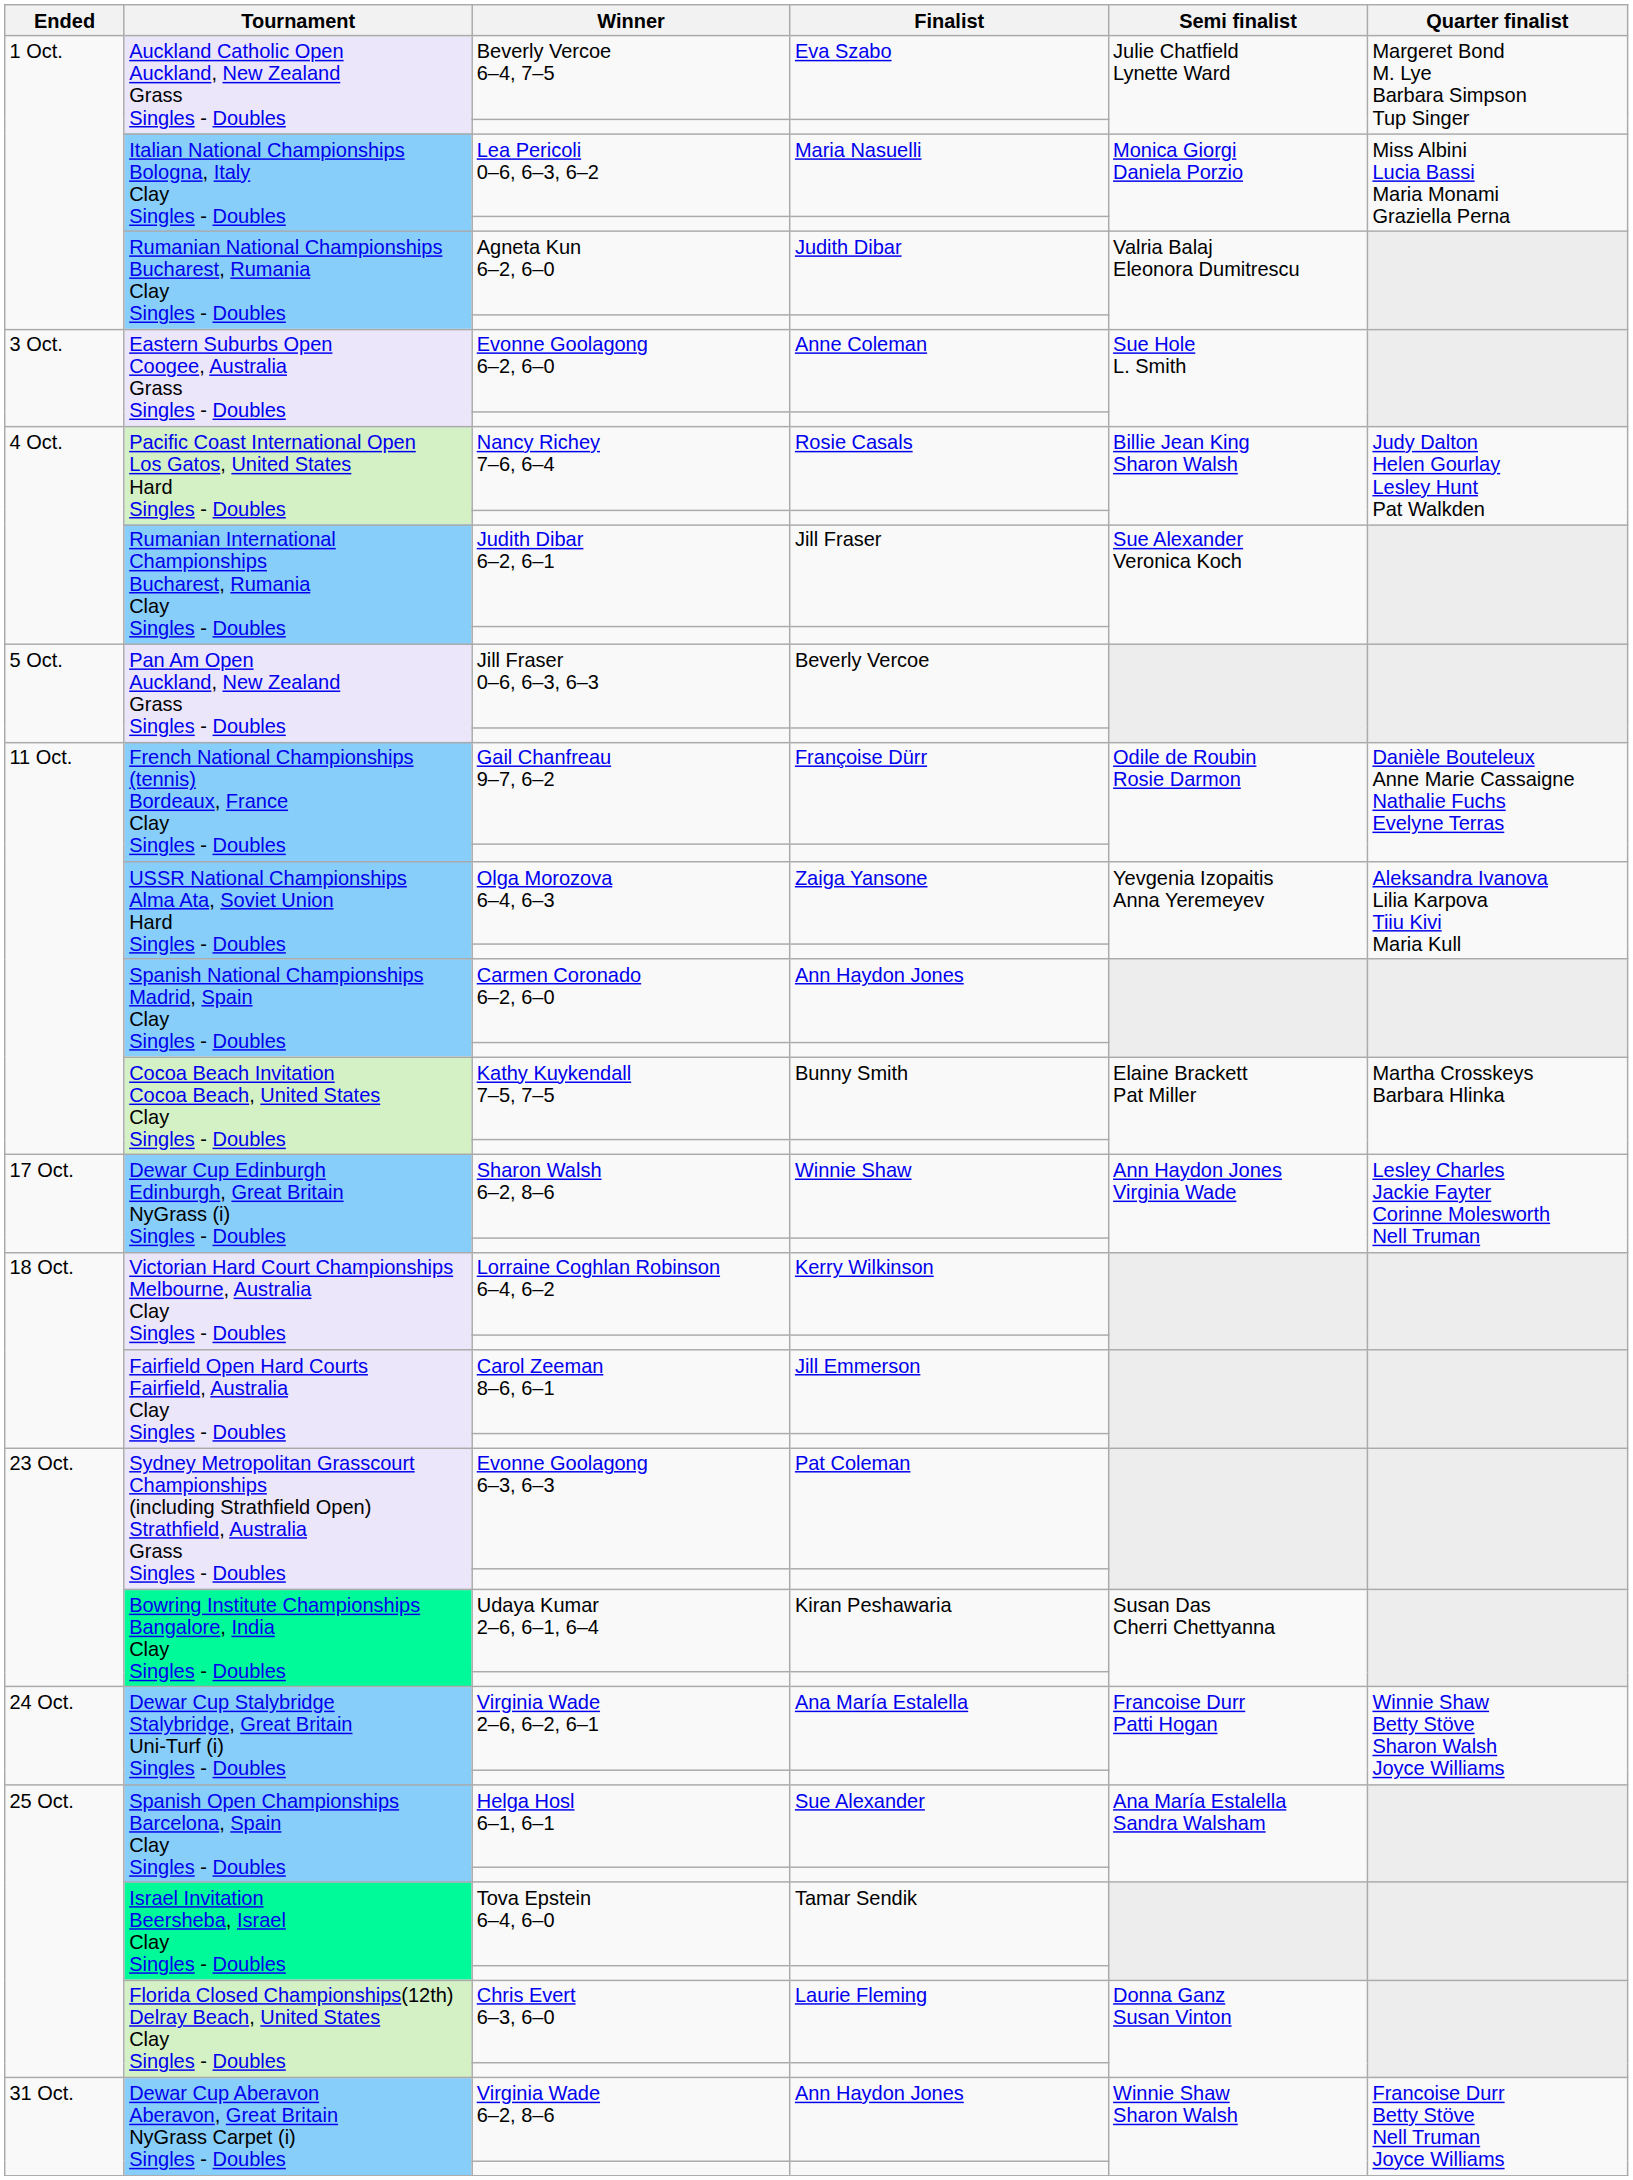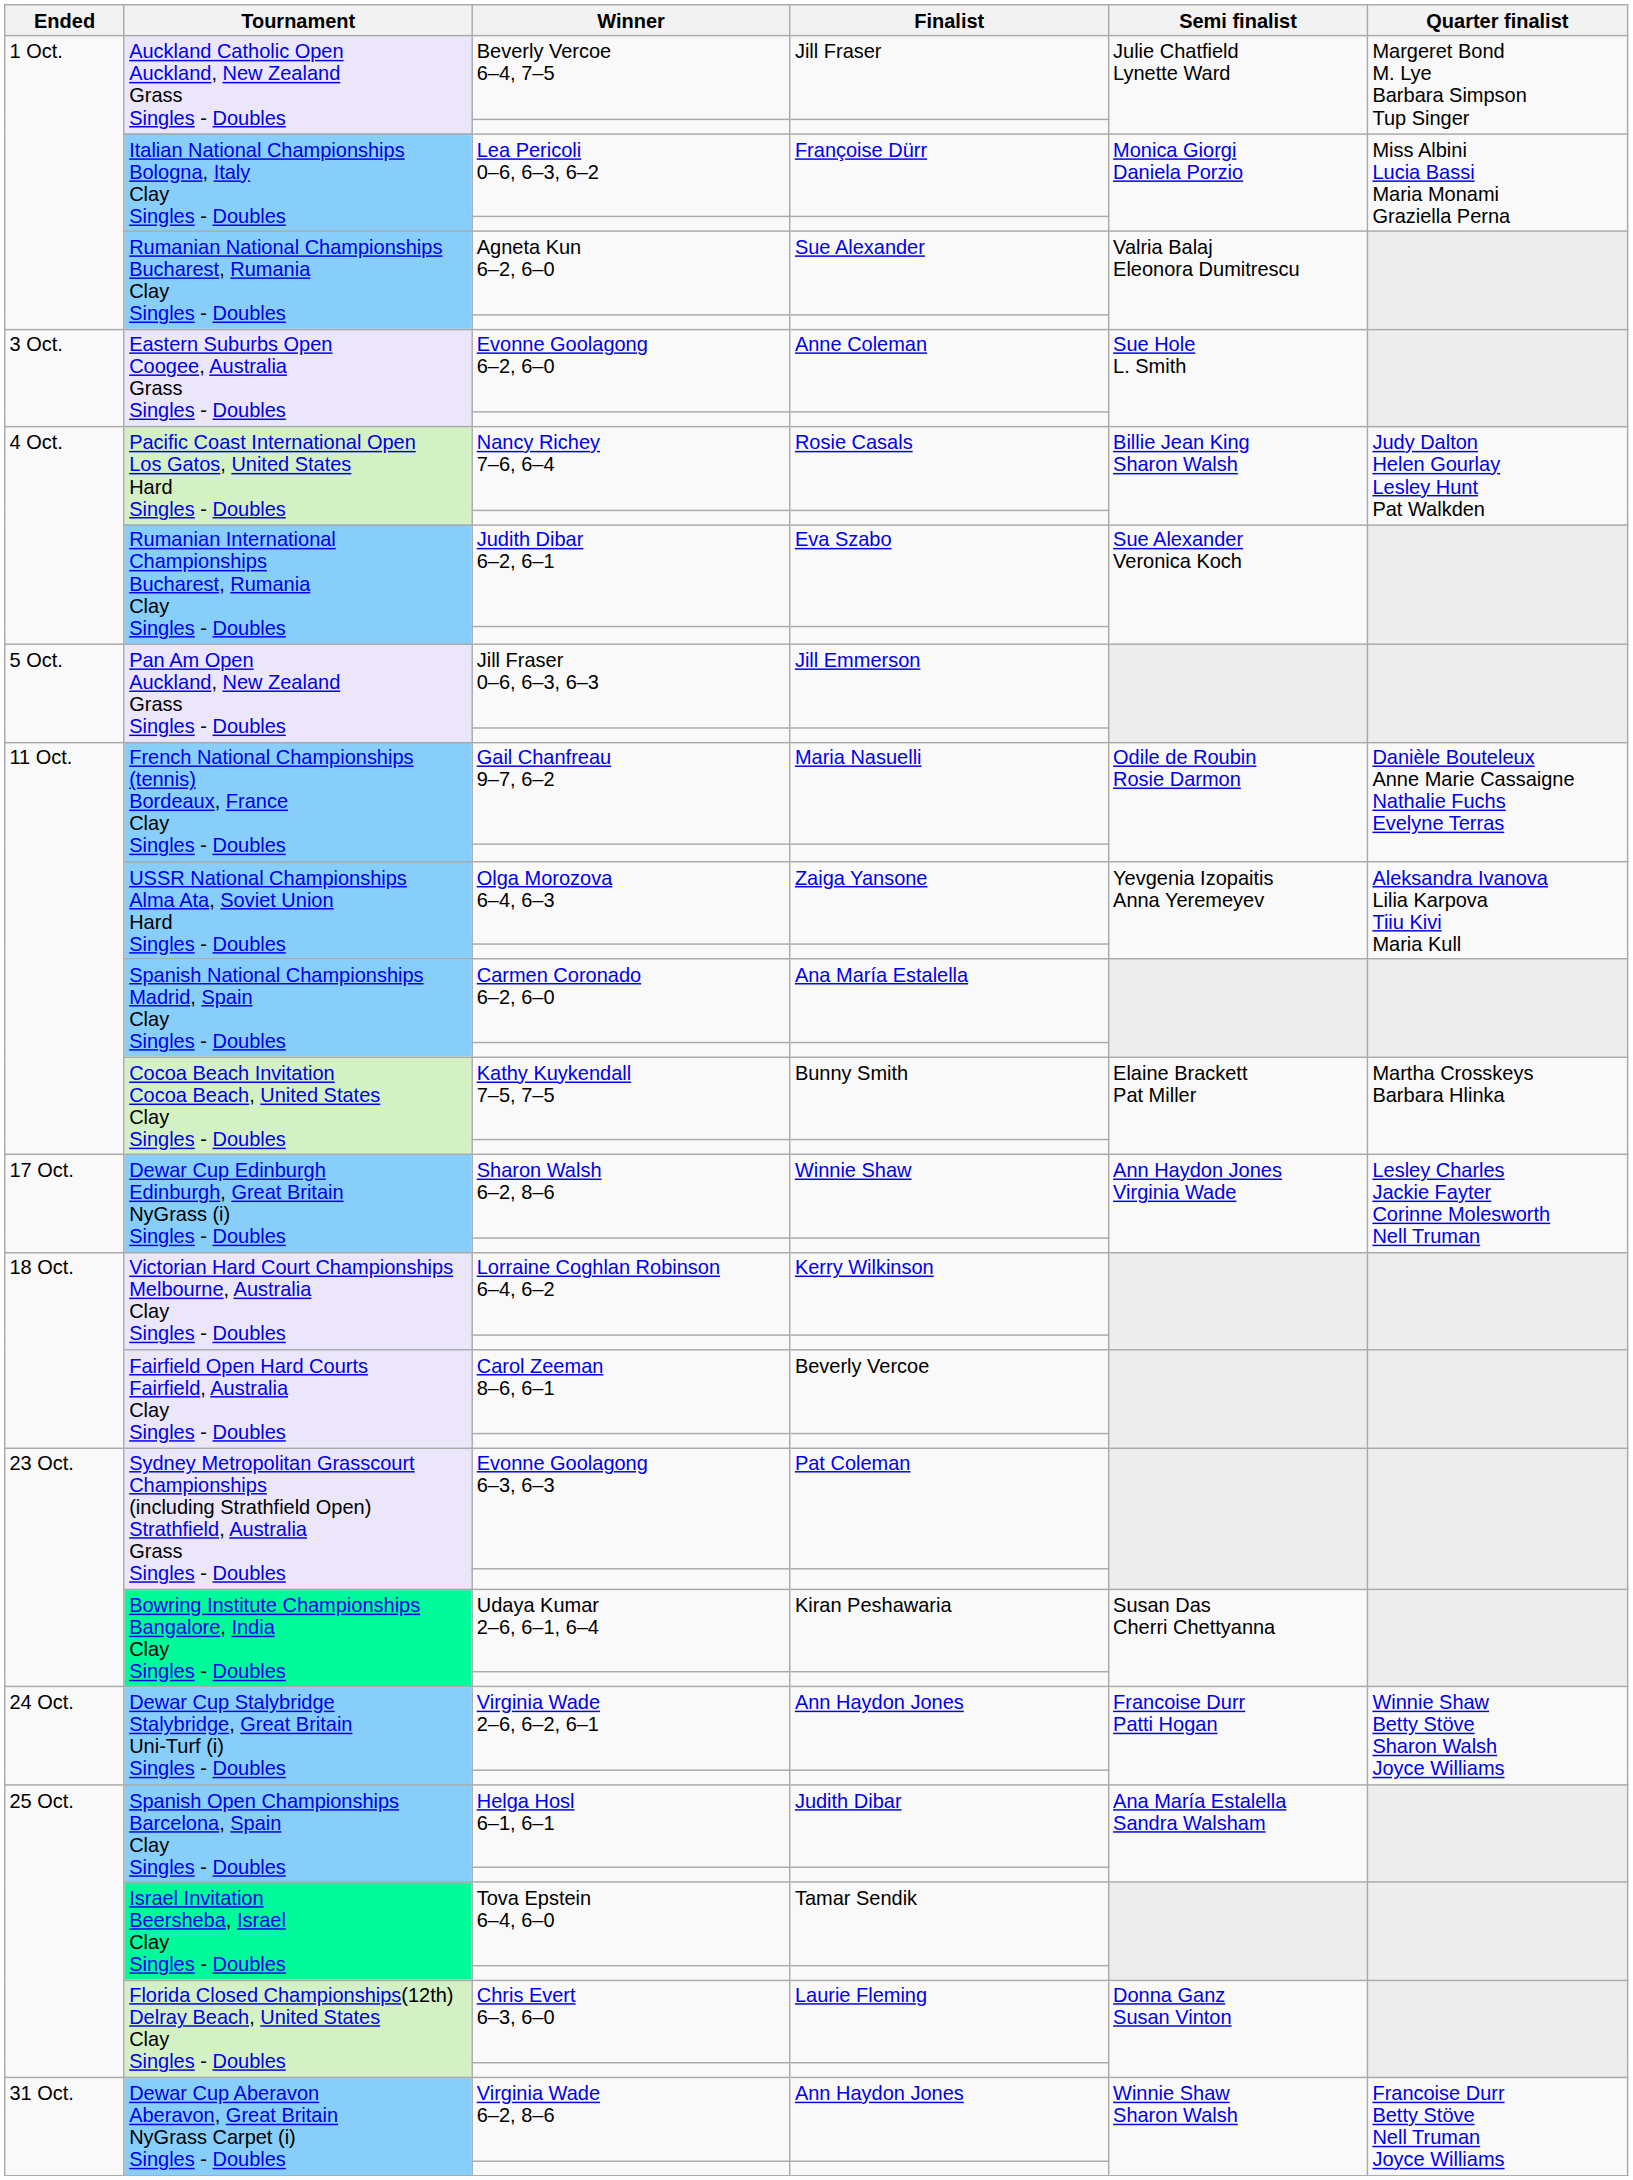Beverly Vercoe 6–4, 7–5 | Finalist: Eva Szabo -> Jill Fraser
Lea Pericoli 0–6, 6–3, 6–2 | Finalist: Maria Nasuelli -> Françoise Dürr
Agneta Kun 6–2, 6–0 | Finalist: Judith Dibar -> Sue Alexander
Judith Dibar 6–2, 6–1 | Finalist: Jill Fraser -> Eva Szabo
Jill Fraser 0–6, 6–3, 6–3 | Finalist: Beverly Vercoe -> Jill Emmerson
Gail Chanfreau 9–7, 6–2 | Finalist: Françoise Dürr -> Maria Nasuelli
Carmen Coronado 6–2, 6–0 | Finalist: Ann Haydon Jones -> Ana María Estalella
Carol Zeeman 8–6, 6–1 | Finalist: Jill Emmerson -> Beverly Vercoe
Virginia Wade 2–6, 6–2, 6–1 | Finalist: Ana María Estalella -> Ann Haydon Jones
Helga Hosl 6–1, 6–1 | Finalist: Sue Alexander -> Judith Dibar
